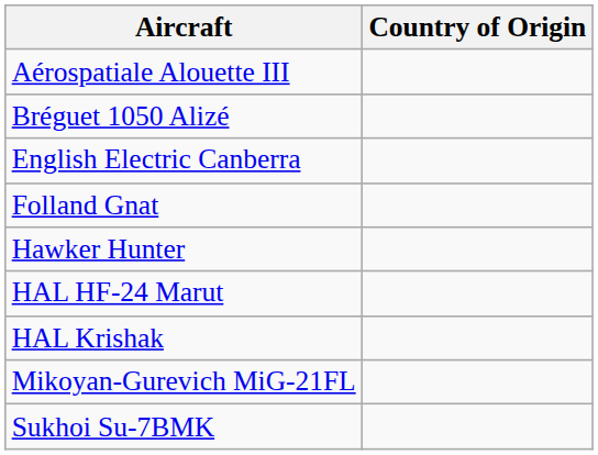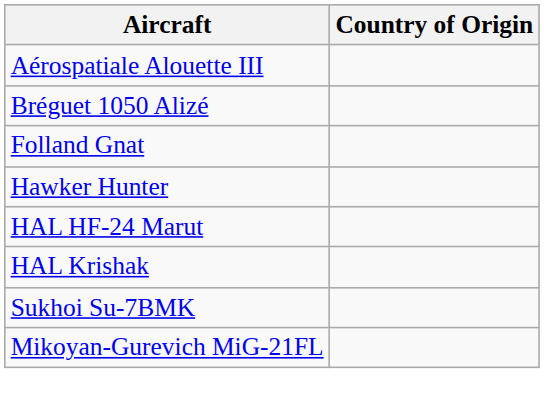- row: English Electric Canberra
rows swapped: Mikoyan-Gurevich MiG-21FL <-> Sukhoi Su-7BMK
